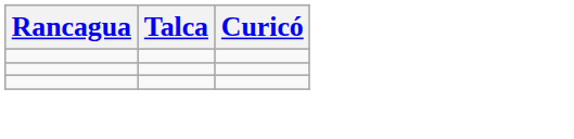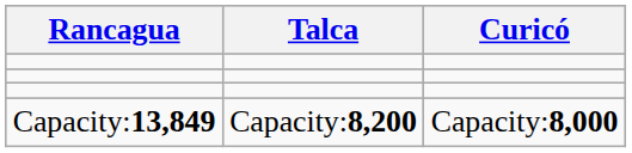+ row: Capacity:13,849 | Capacity:8,200 | Capacity:8,000
